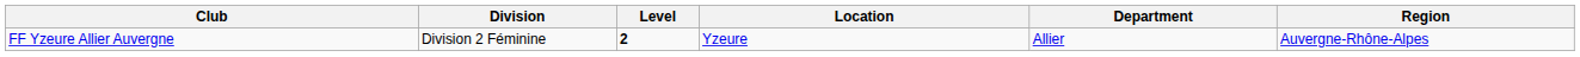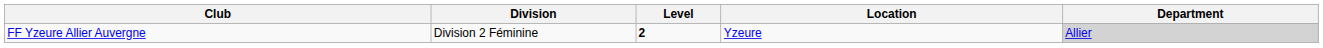- column: Region | Auvergne-Rhône-Alpes
FF Yzeure Allier Auvergne | Department: no background -> lightgrey background
